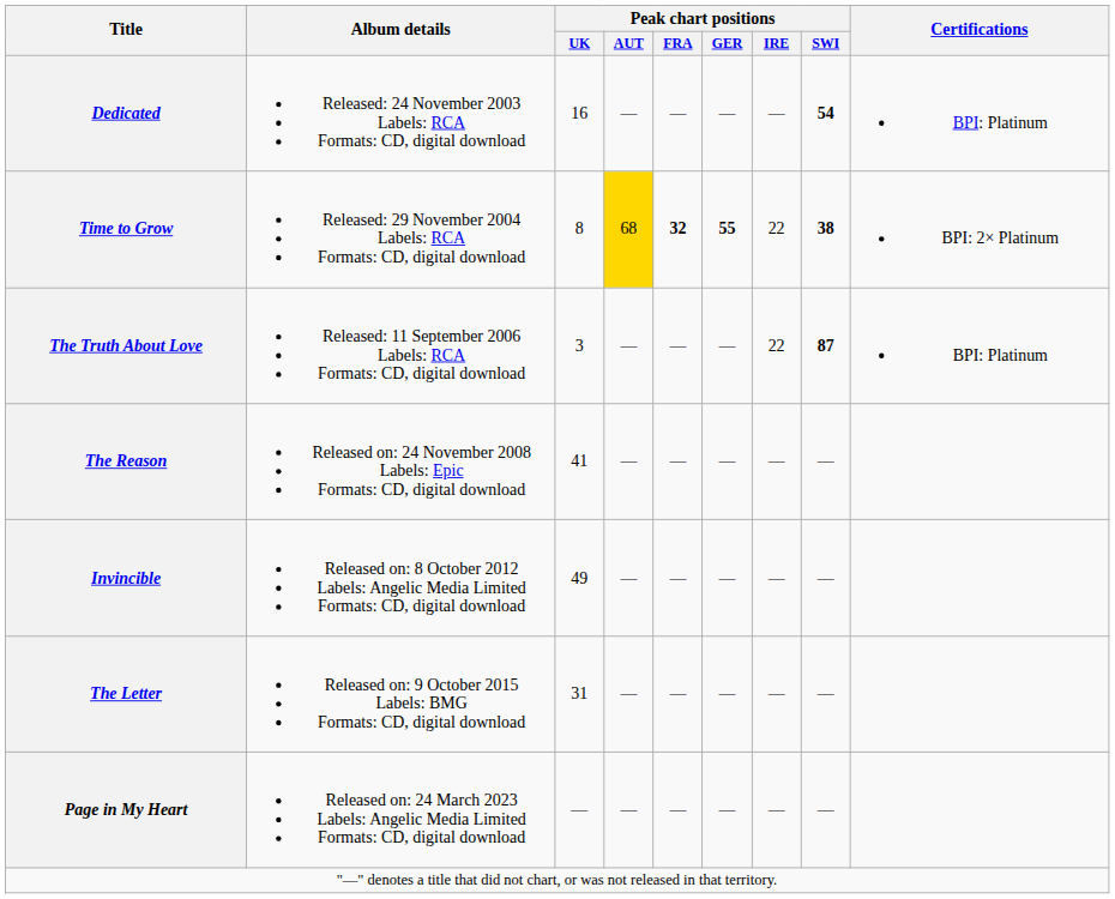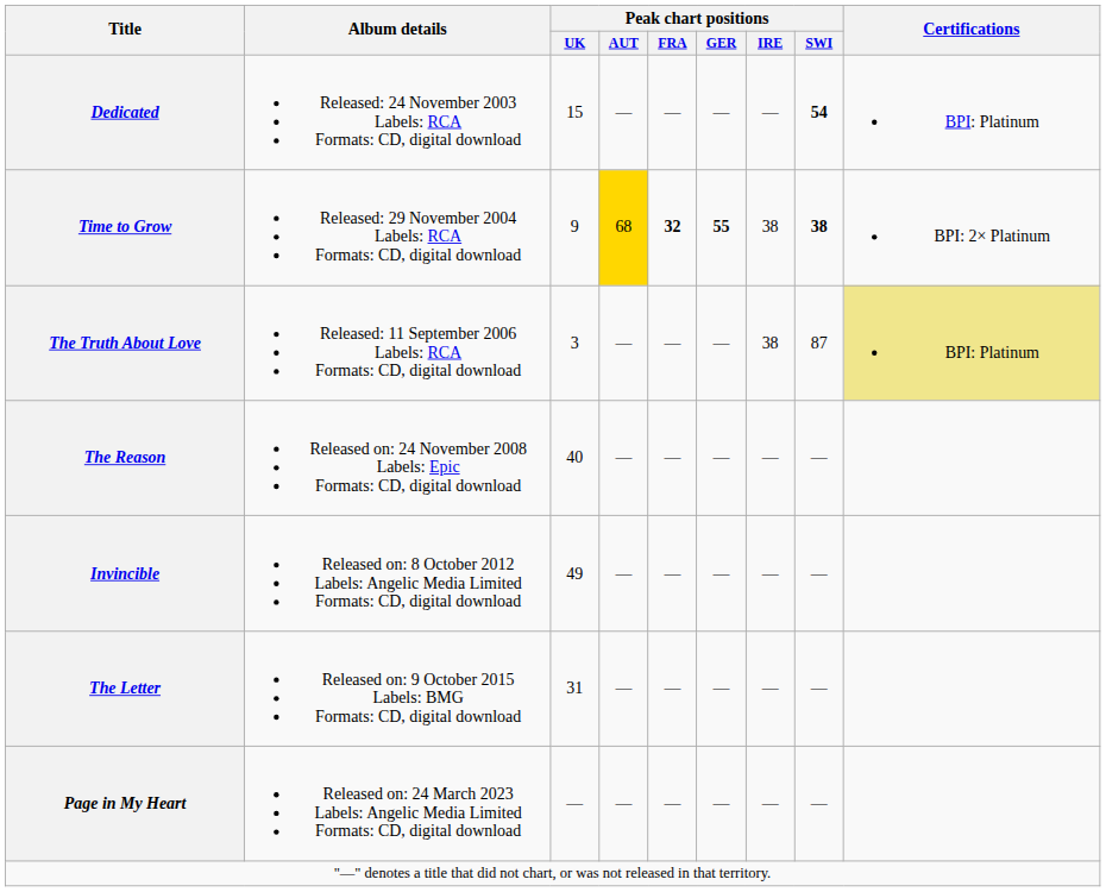Dedicated | Peak chart positions / UK: 16 -> 15
Time to Grow | Peak chart positions / UK: 8 -> 9
Time to Grow | Peak chart positions / IRE: 22 -> 38
The Truth About Love | Peak chart positions / IRE: 22 -> 38
The Truth About Love | Peak chart positions / SWI: bold -> normal
The Truth About Love | Certifications: no background -> khaki background
The Reason | Peak chart positions / UK: 41 -> 40
